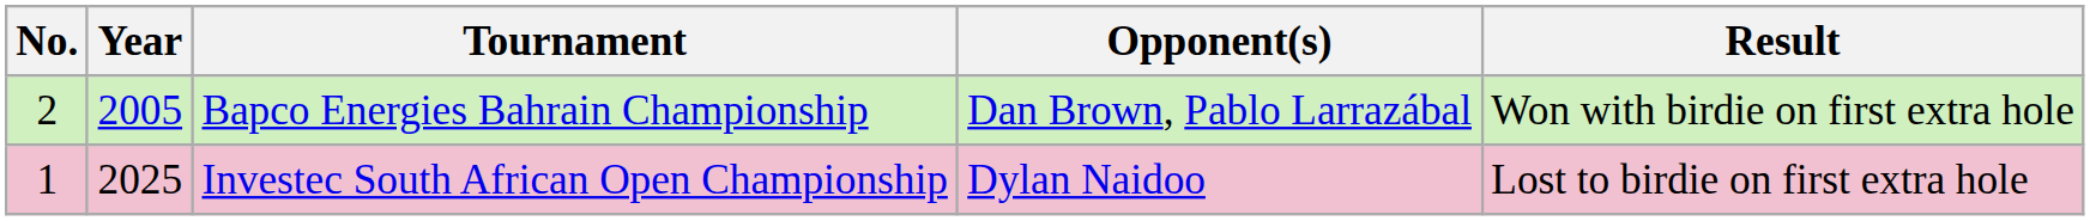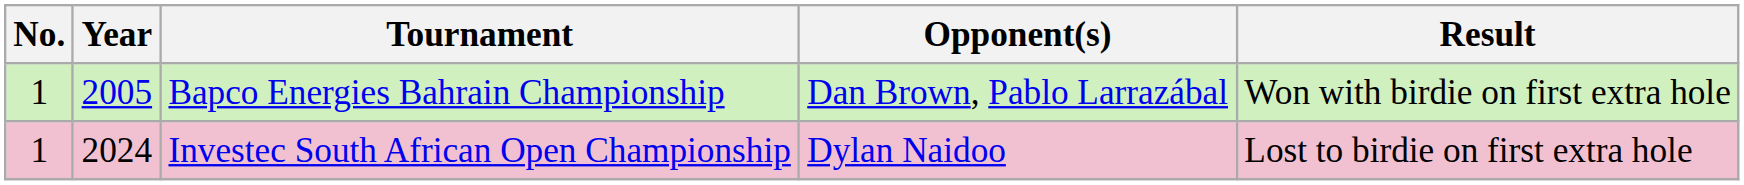Bapco Energies Bahrain Championship | No.: 2 -> 1
Investec South African Open Championship | Year: 2025 -> 2024
